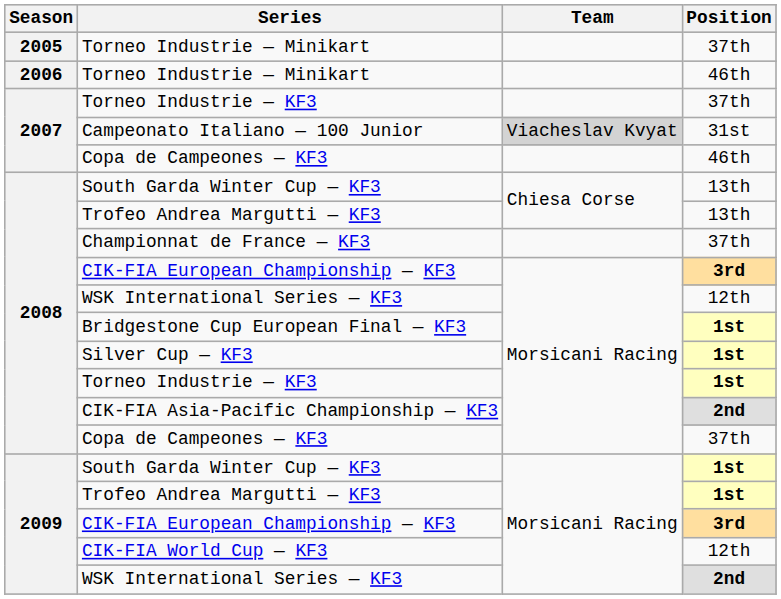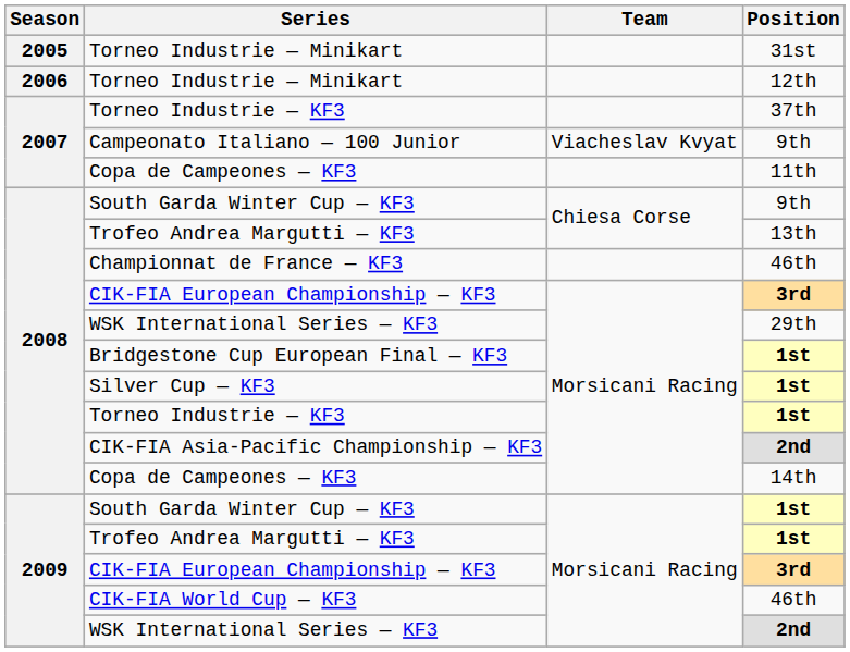2005 / Torneo Industrie — Minikart | Position: 37th -> 31st
2006 / Torneo Industrie — Minikart | Position: 46th -> 12th
Campeonato Italiano — 100 Junior | Team: lightgrey background -> no background
Campeonato Italiano — 100 Junior | Position: 31st -> 9th
2007 / Copa de Campeones — KF3 | Position: 46th -> 11th
2008 / South Garda Winter Cup — KF3 | Position: 13th -> 9th
Championnat de France — KF3 | Position: 37th -> 46th
2008 / WSK International Series — KF3 | Position: 12th -> 29th
2008 / Copa de Campeones — KF3 | Position: 37th -> 14th
CIK-FIA World Cup — KF3 | Position: 12th -> 46th
